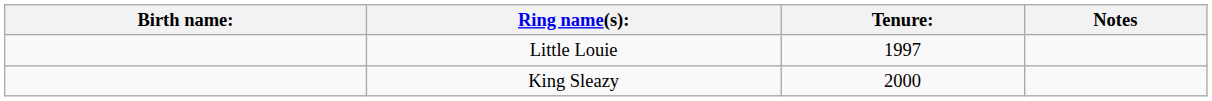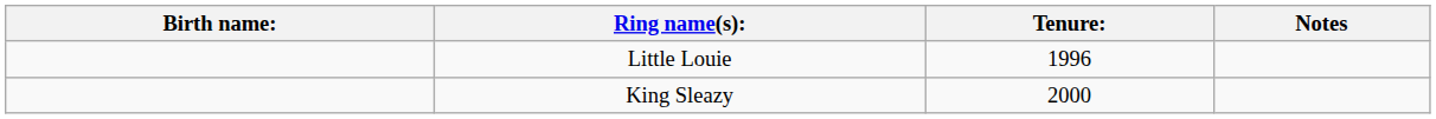Little Louie | Tenure:: 1997 -> 1996
